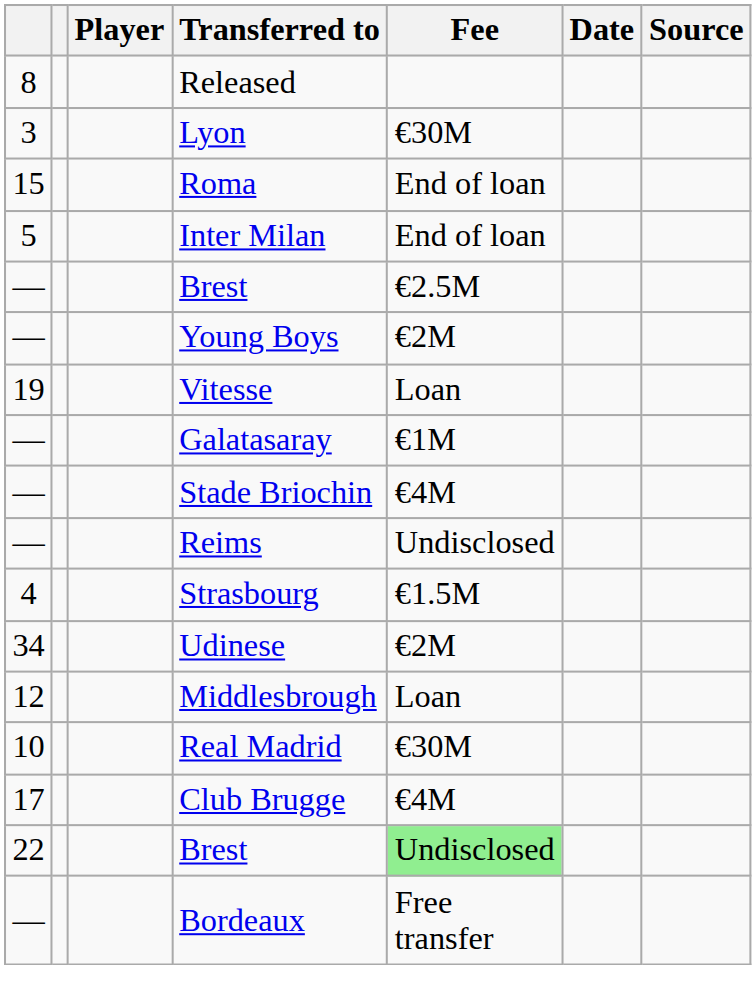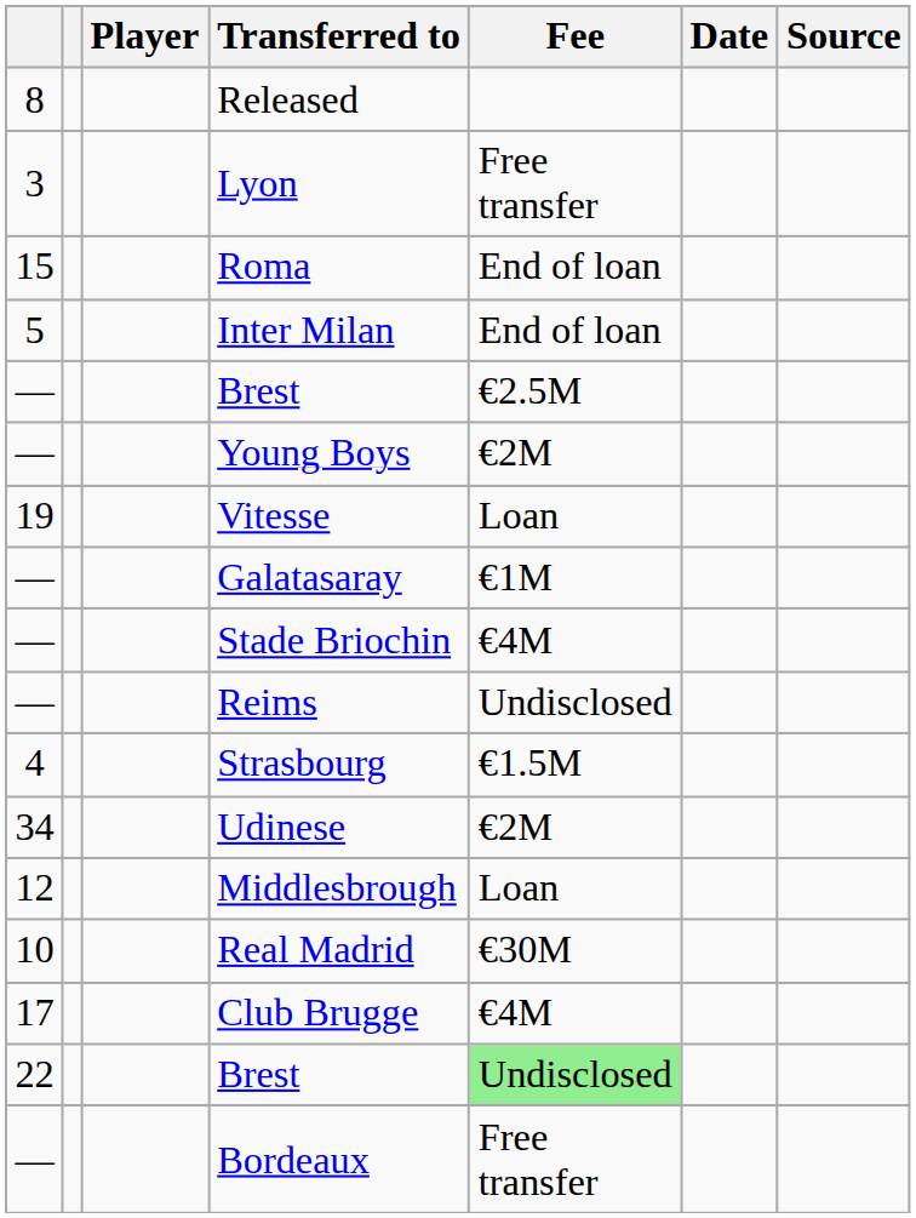Lyon | Fee: €30M -> Free transfer
